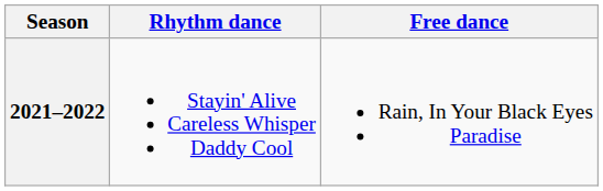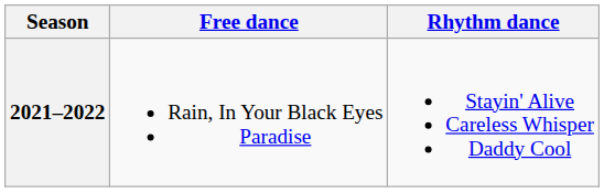columns swapped: Rhythm dance <-> Free dance
